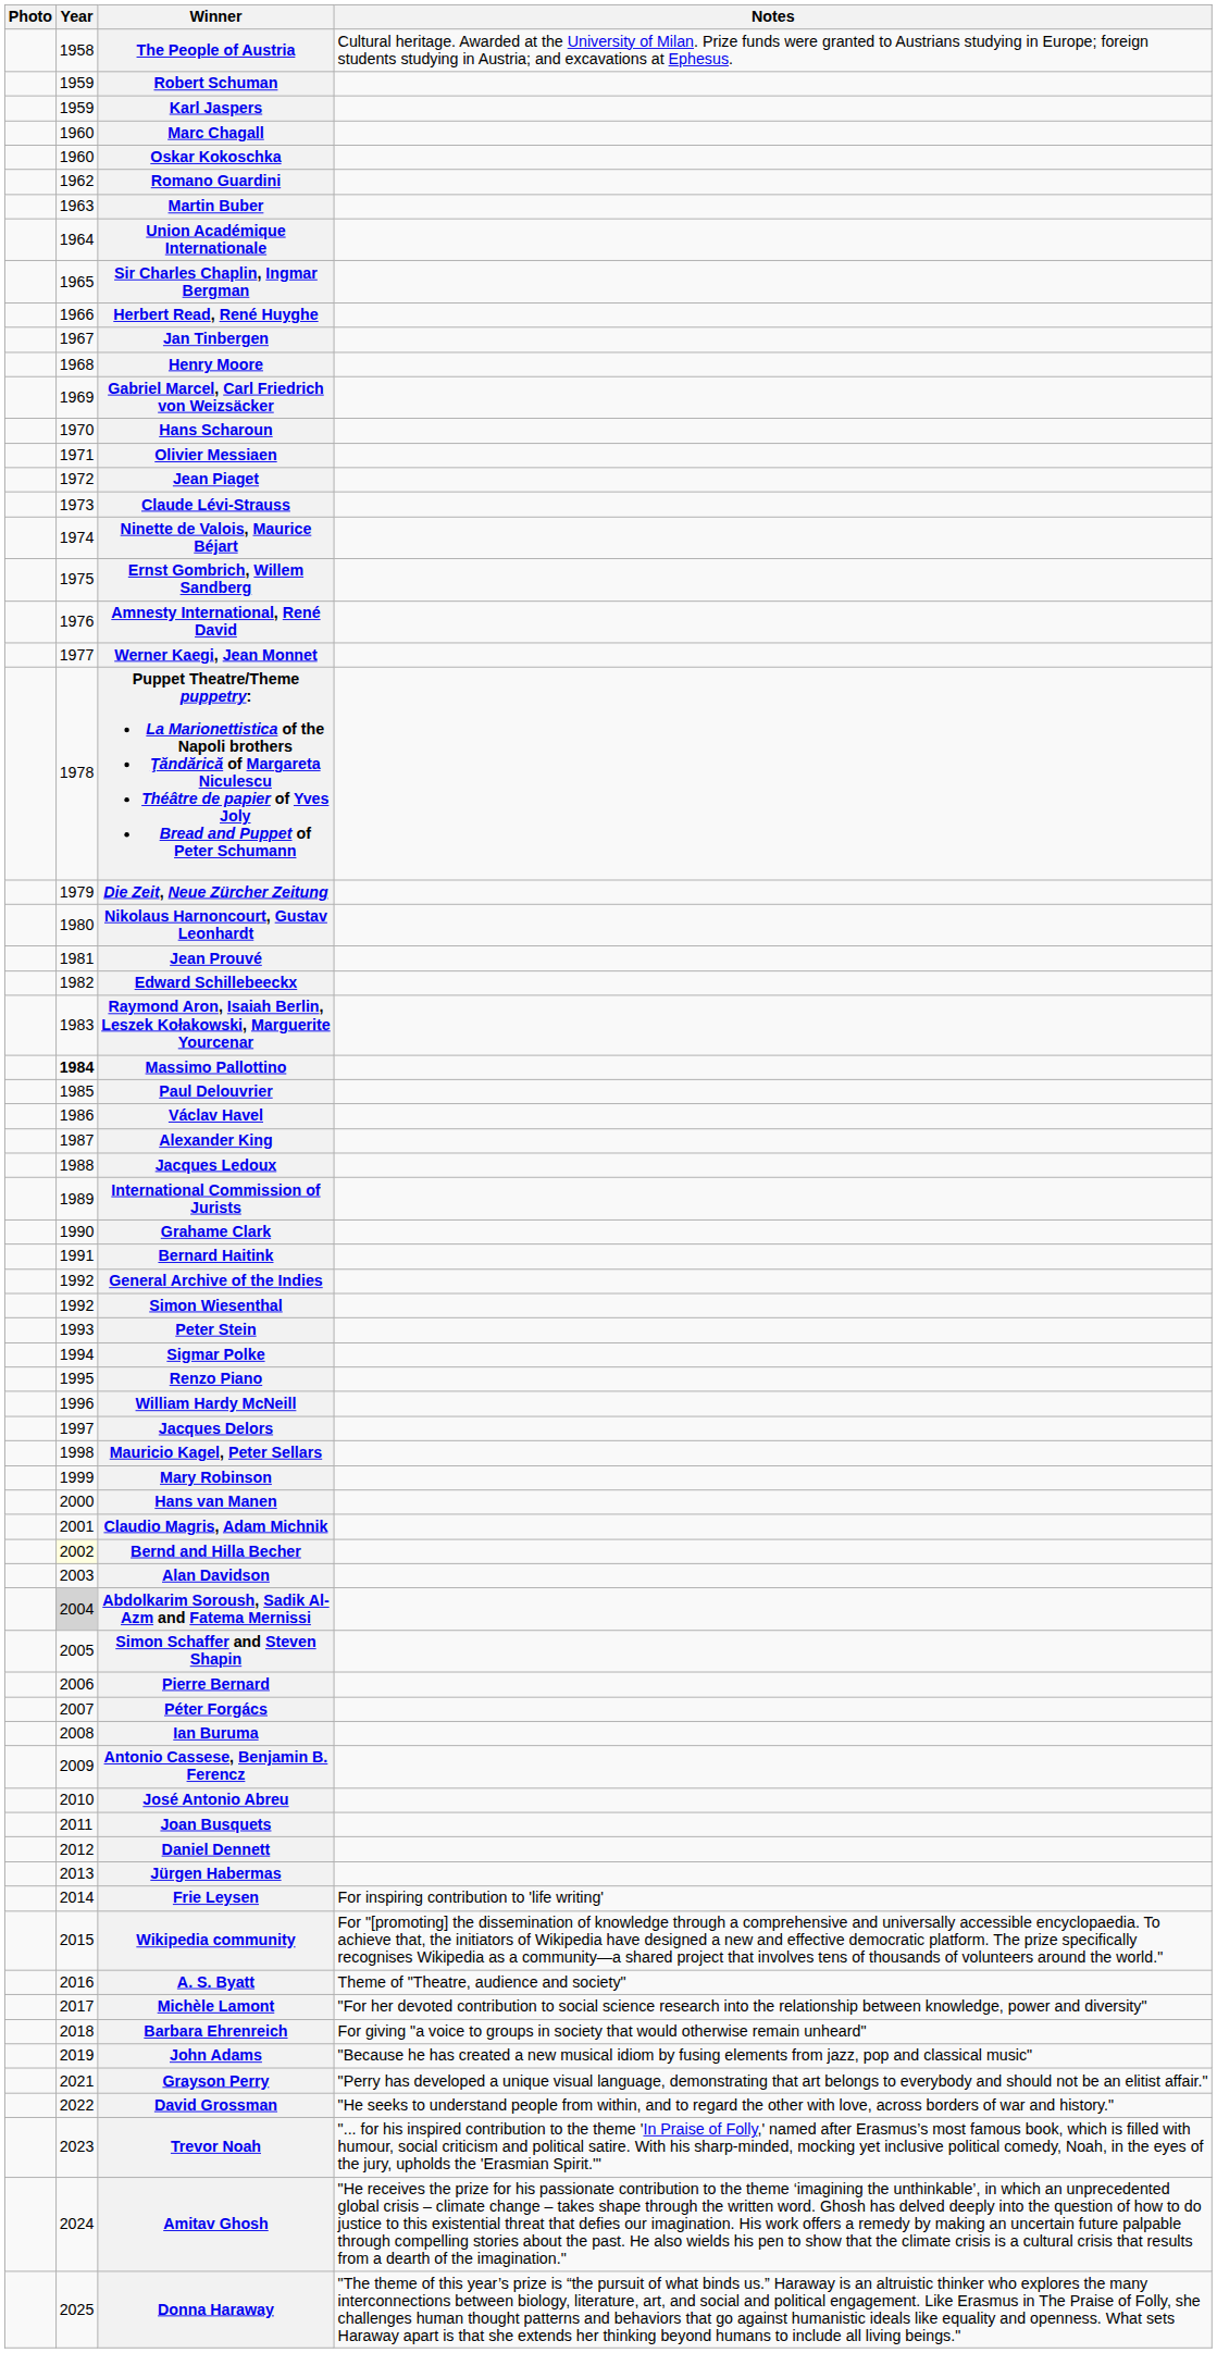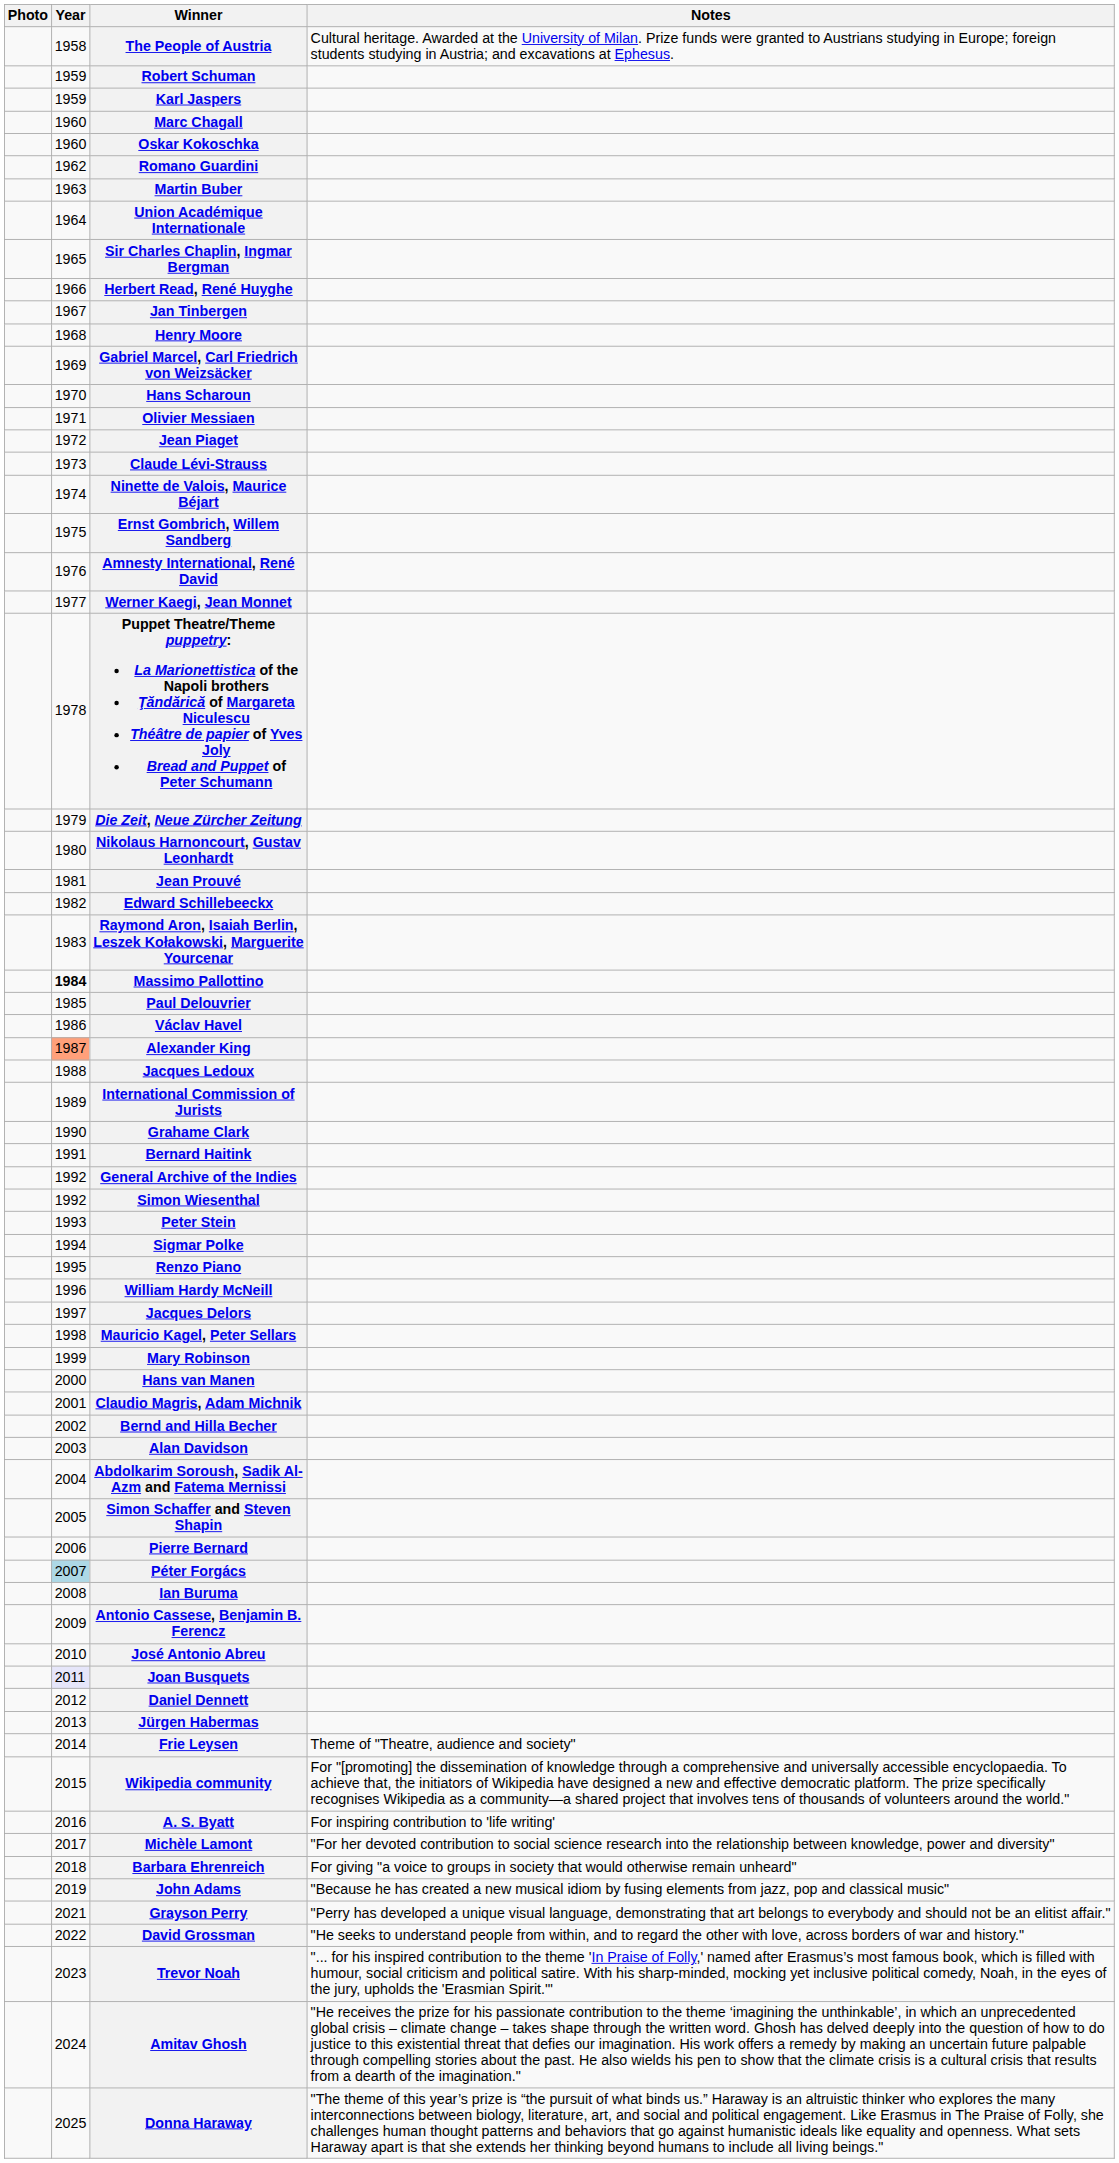Alexander King | Year: no background -> lightsalmon background
Bernd and Hilla Becher | Year: lightyellow background -> no background
Abdolkarim Soroush, Sadik Al-Azm and Fatema Mernissi | Year: lightgrey background -> no background
Péter Forgács | Year: no background -> lightblue background
Joan Busquets | Year: no background -> lavender background
Frie Leysen | Notes: For inspiring contribution to 'life writing' -> Theme of "Theatre, audience and society"
A. S. Byatt | Notes: Theme of "Theatre, audience and society" -> For inspiring contribution to 'life writing'
